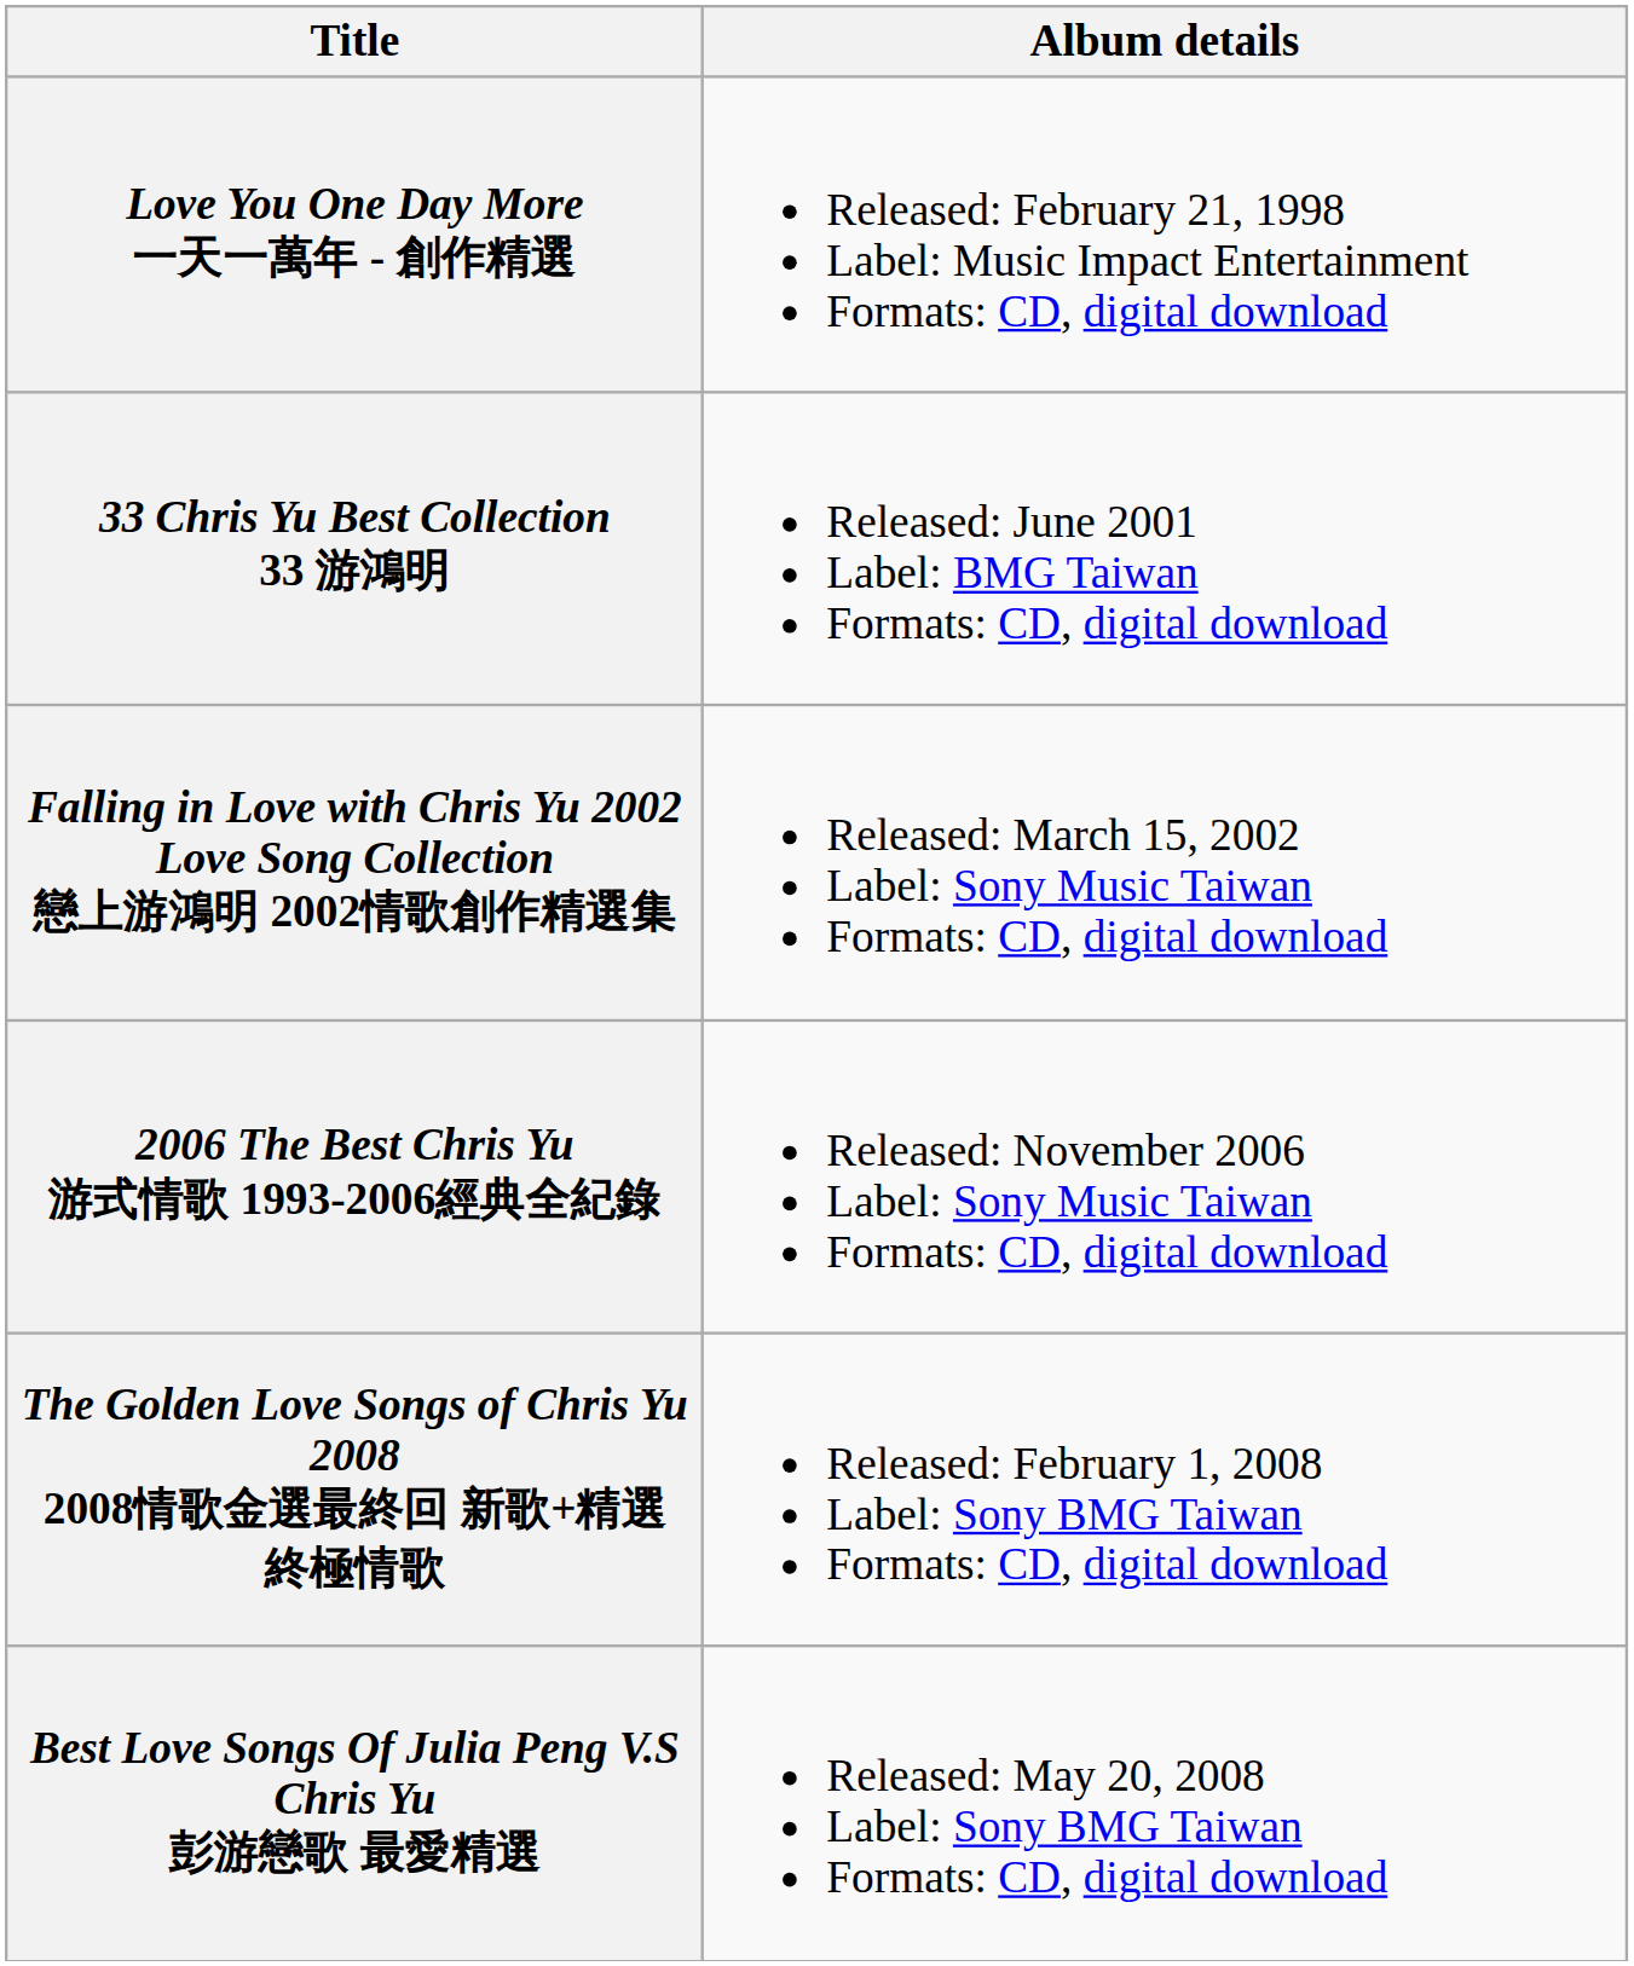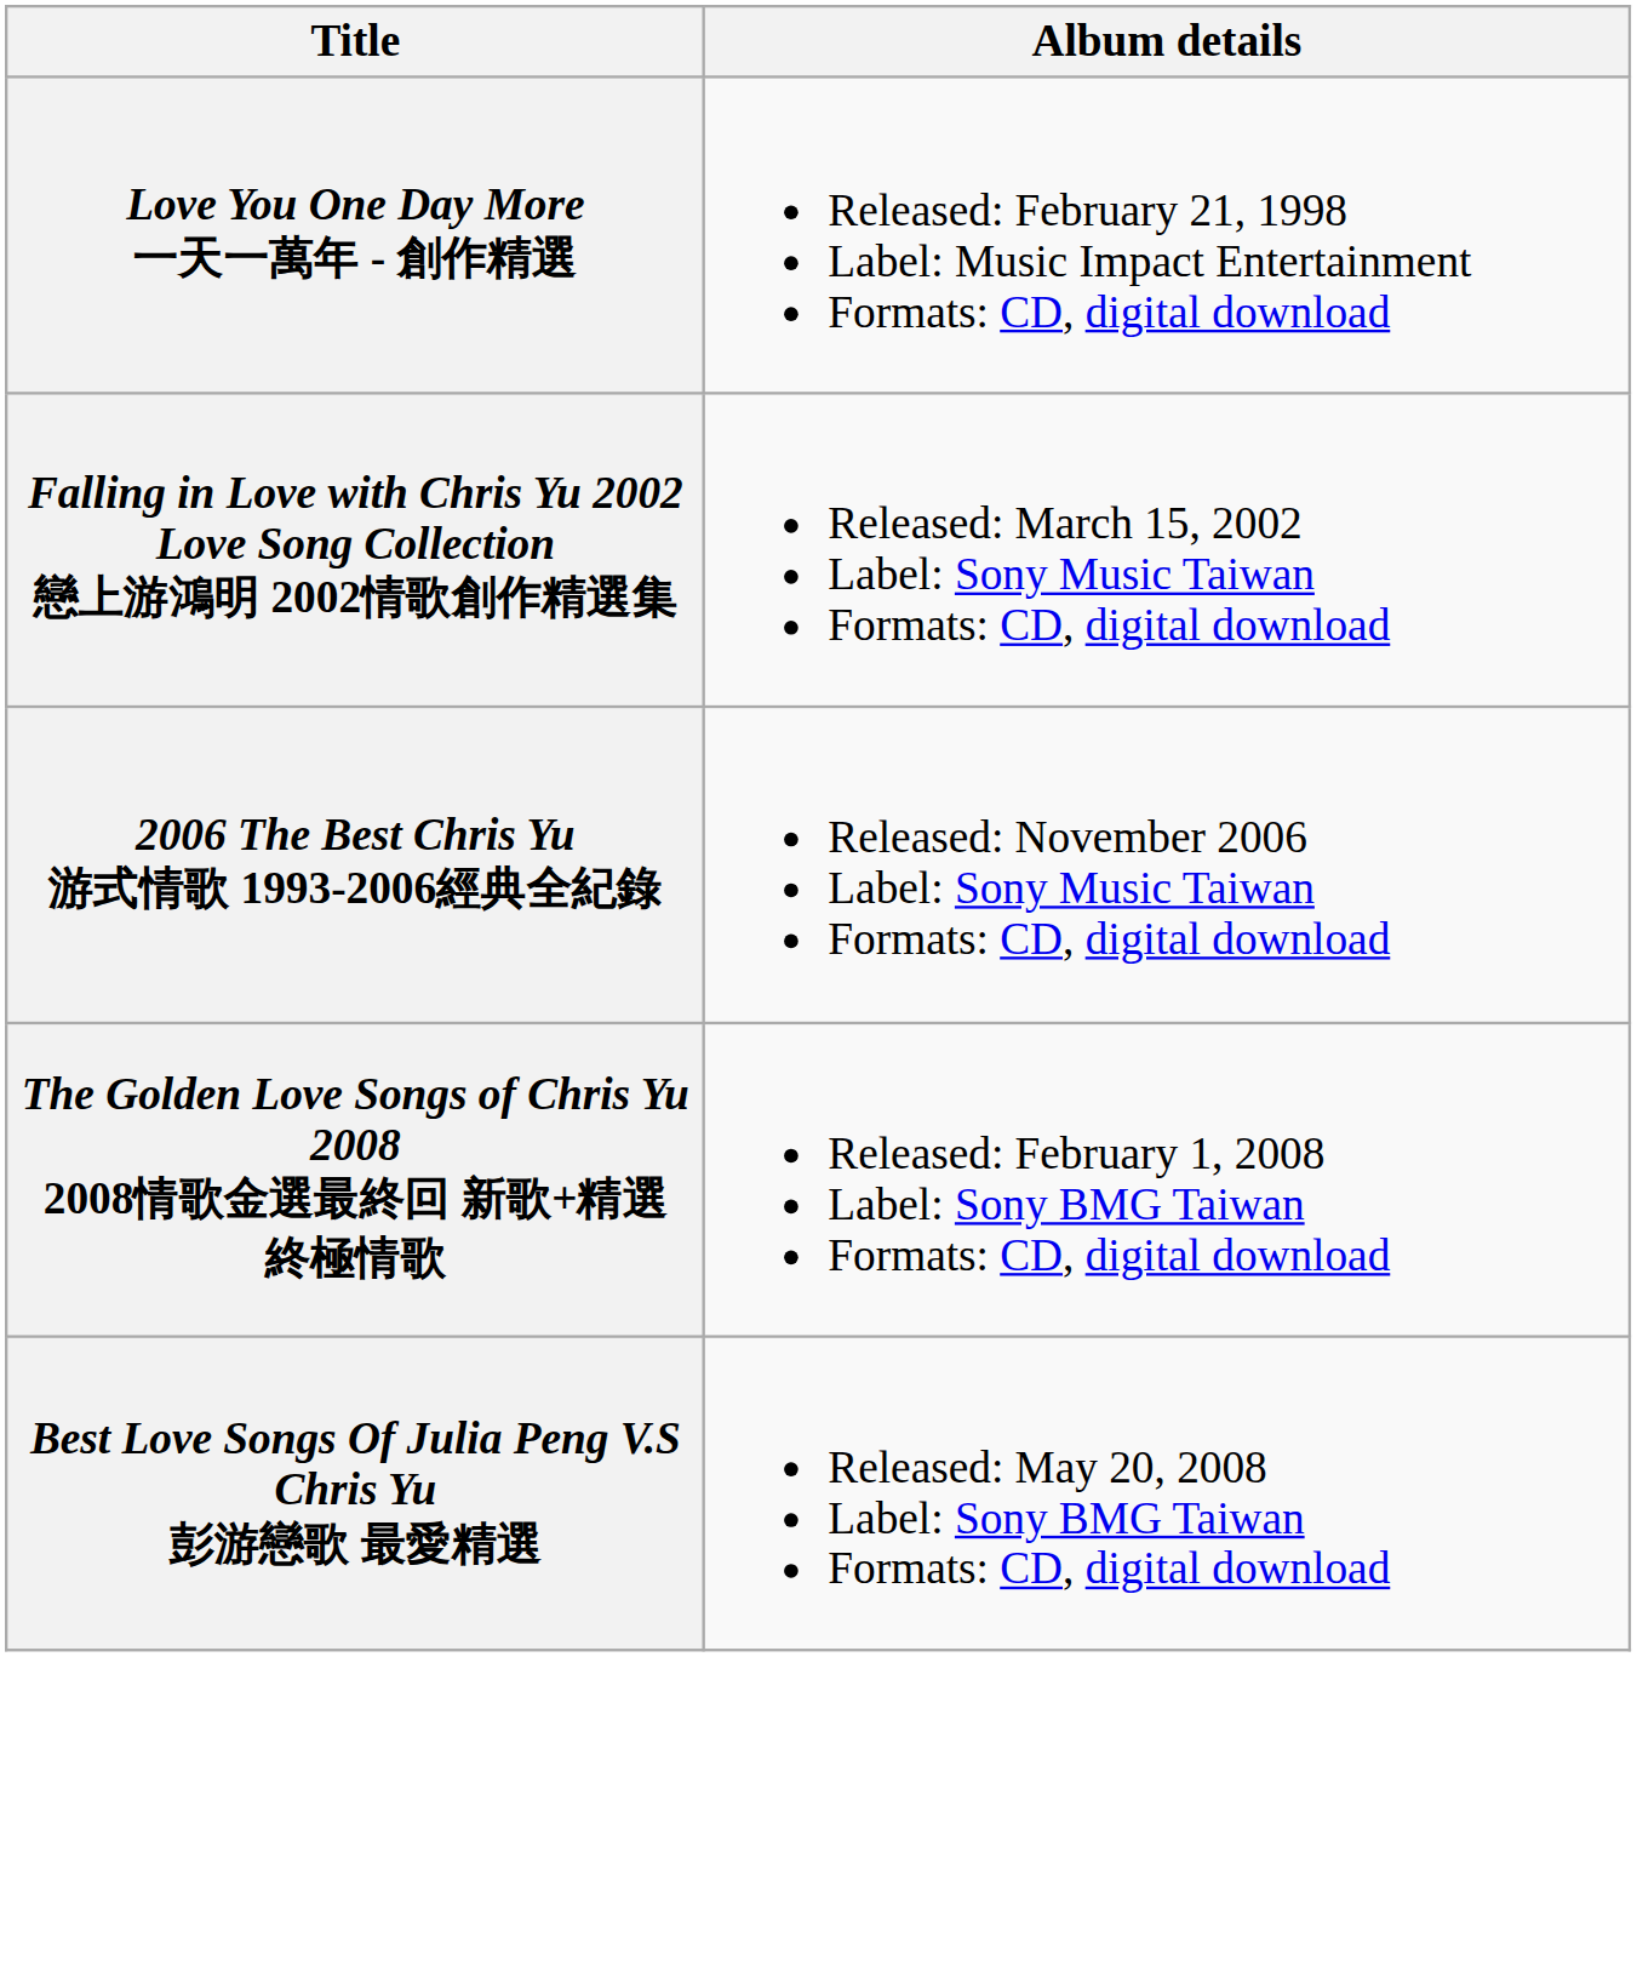- row: 33 Chris Yu Best Collection 33 游鴻明 | Released: June 2001 Label: BMG Taiwan Formats: CD, digital download
